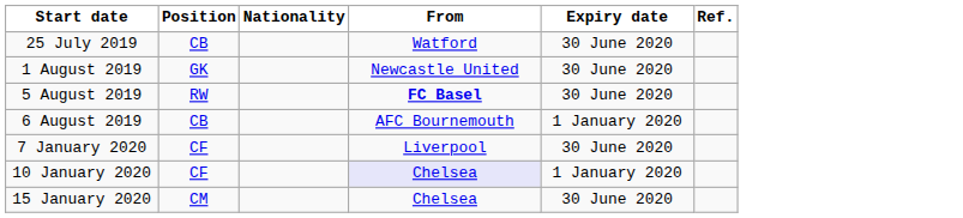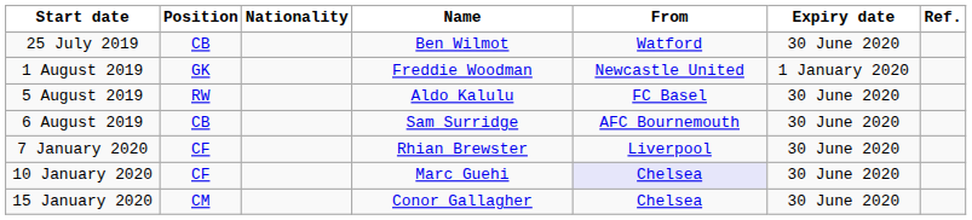+ column: Name | Ben Wilmot | Freddie Woodman | Aldo Kalulu | Sam Surridge | Rhian Brewster | Marc Guehi | Conor Gallagher
1 August 2019 | Expiry date: 30 June 2020 -> 1 January 2020
5 August 2019 | From: bold -> normal
6 August 2019 | Expiry date: 1 January 2020 -> 30 June 2020
10 January 2020 | Expiry date: 1 January 2020 -> 30 June 2020
